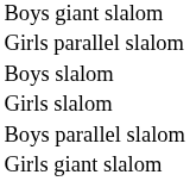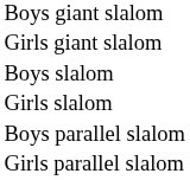rows swapped: Girls giant slalom <-> Girls parallel slalom
